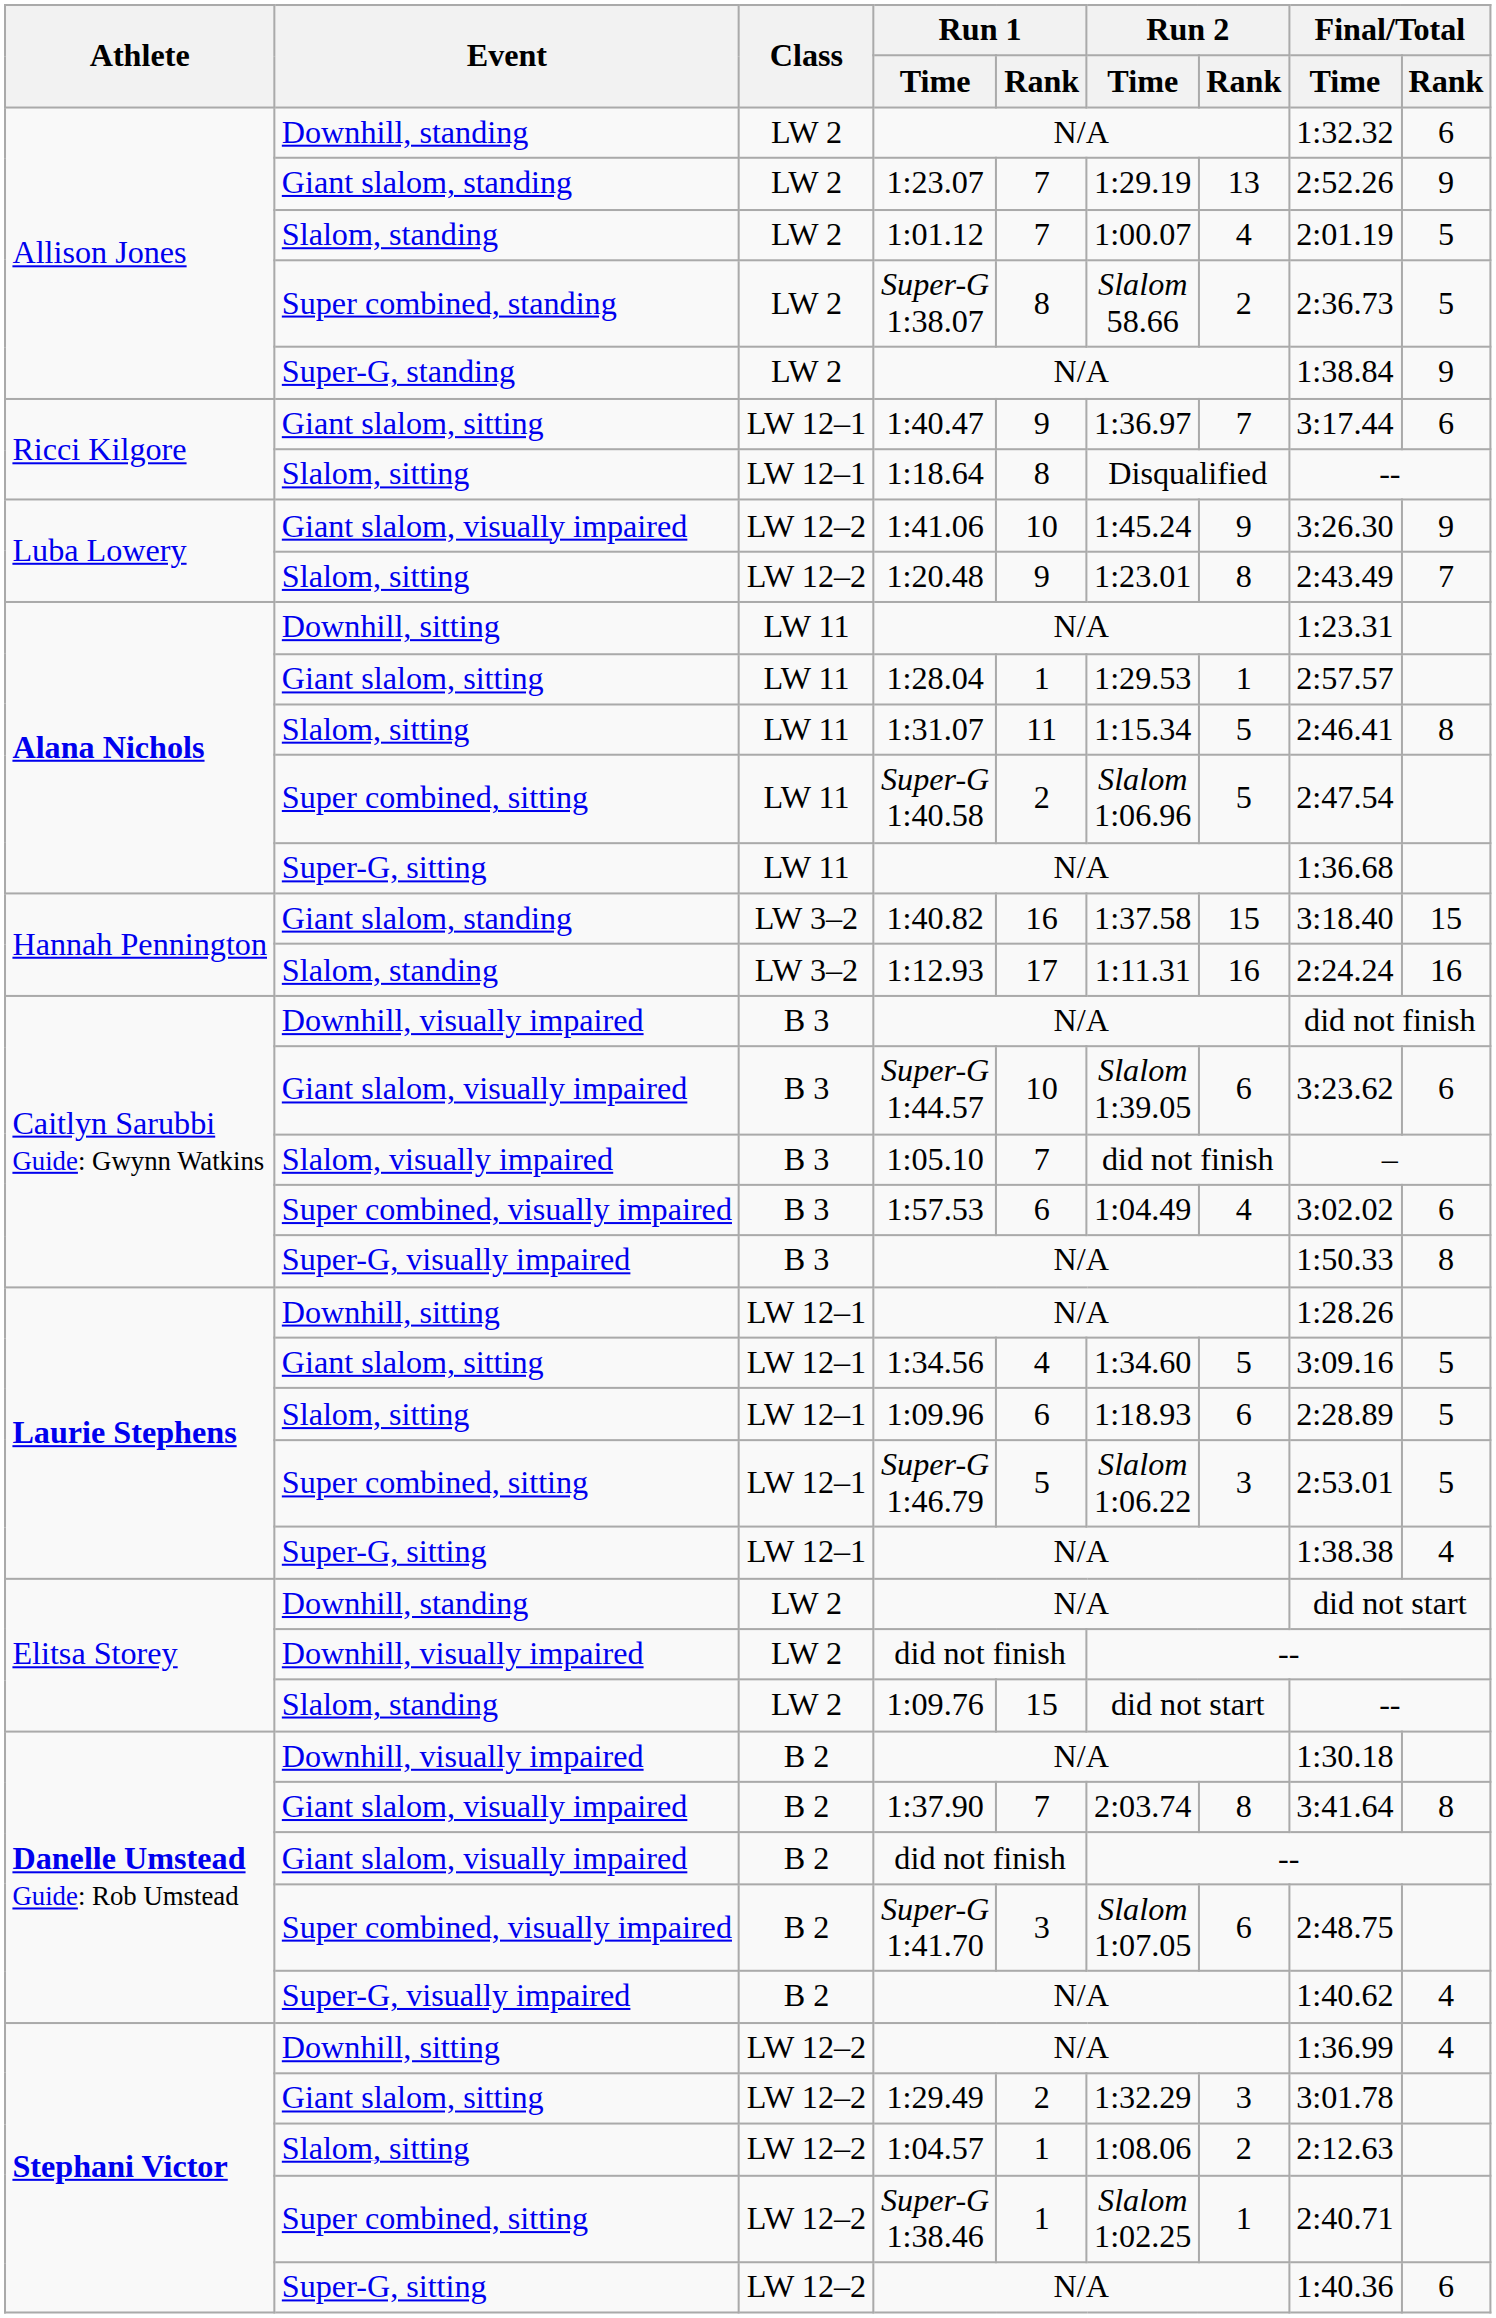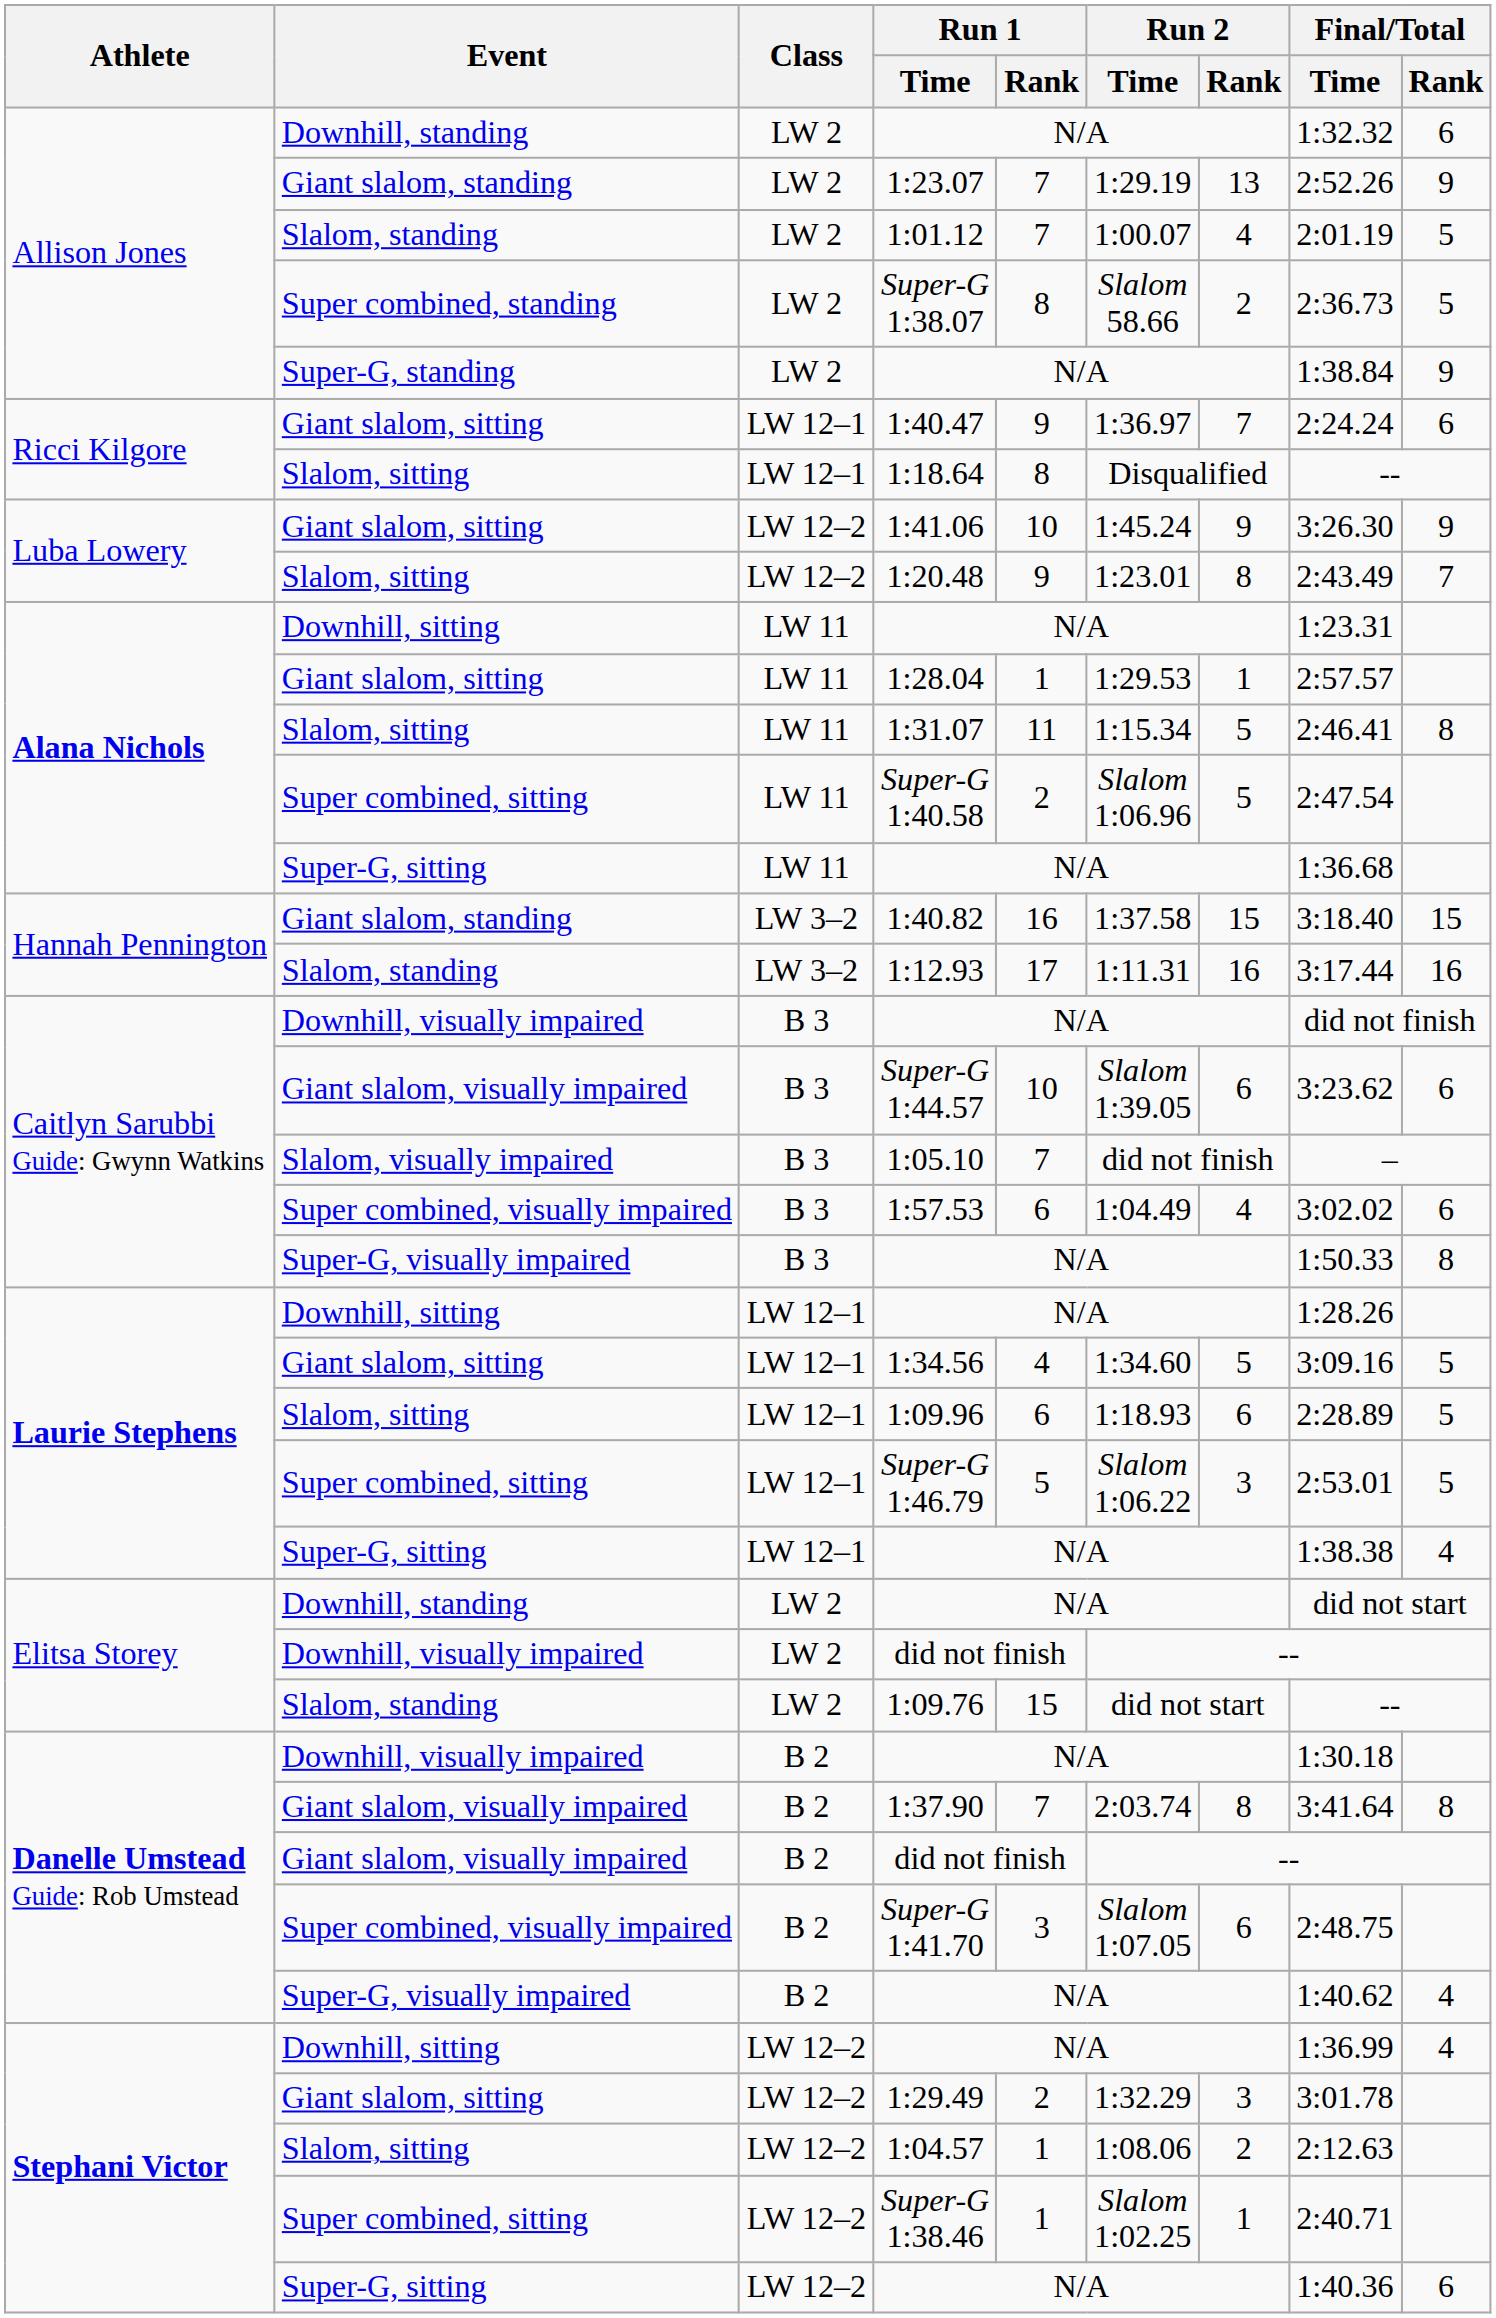1:40.47 | Final/Total / Time: 3:17.44 -> 2:24.24
1:41.06 | Event: Giant slalom, visually impaired -> Giant slalom, sitting
1:12.93 | Final/Total / Time: 2:24.24 -> 3:17.44
